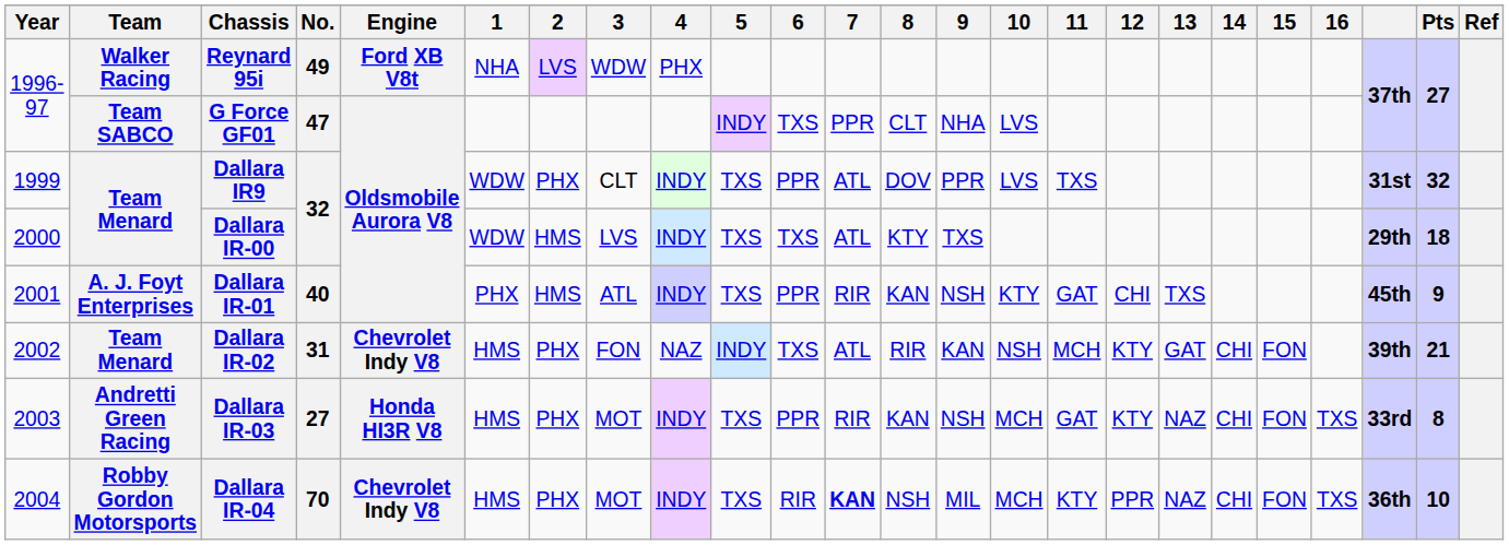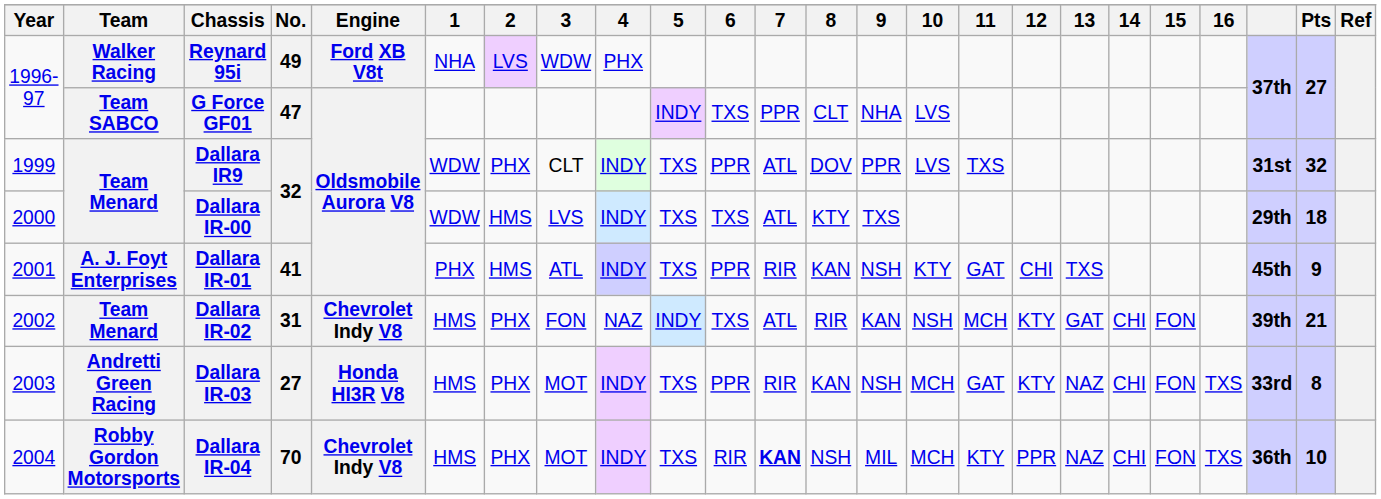Dallara IR-01 | No.: 40 -> 41
